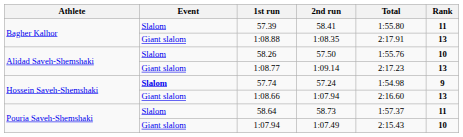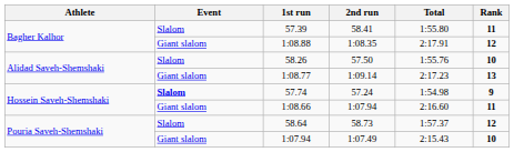1:08.88 | Rank: 13 -> 12
1:08.66 | Rank: 13 -> 11
58.64 | Rank: 11 -> 12
